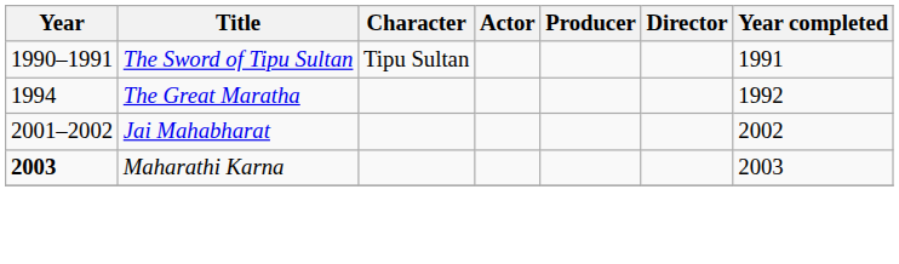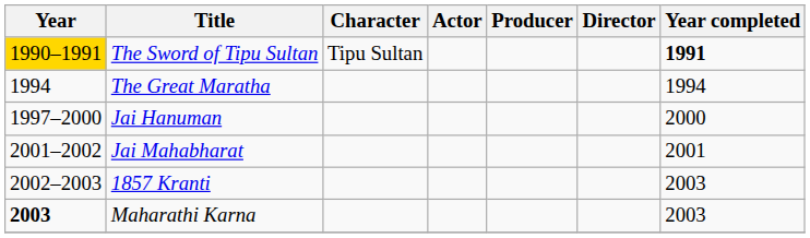The Sword of Tipu Sultan | Year: no background -> gold background
The Sword of Tipu Sultan | Year completed: normal -> bold
The Great Maratha | Year completed: 1992 -> 1994
+ row: 1997–2000 | Jai Hanuman | 2000
Jai Mahabharat | Year completed: 2002 -> 2001
+ row: 2002–2003 | 1857 Kranti | 2003
